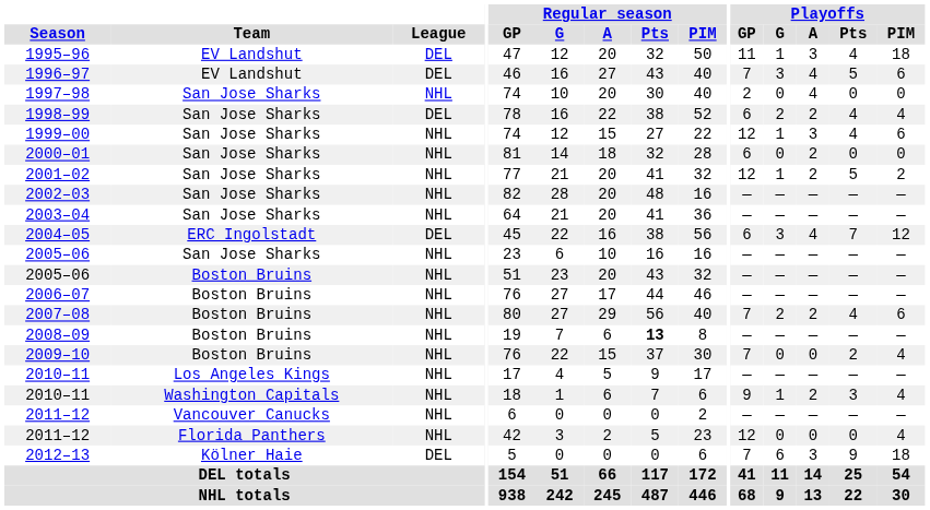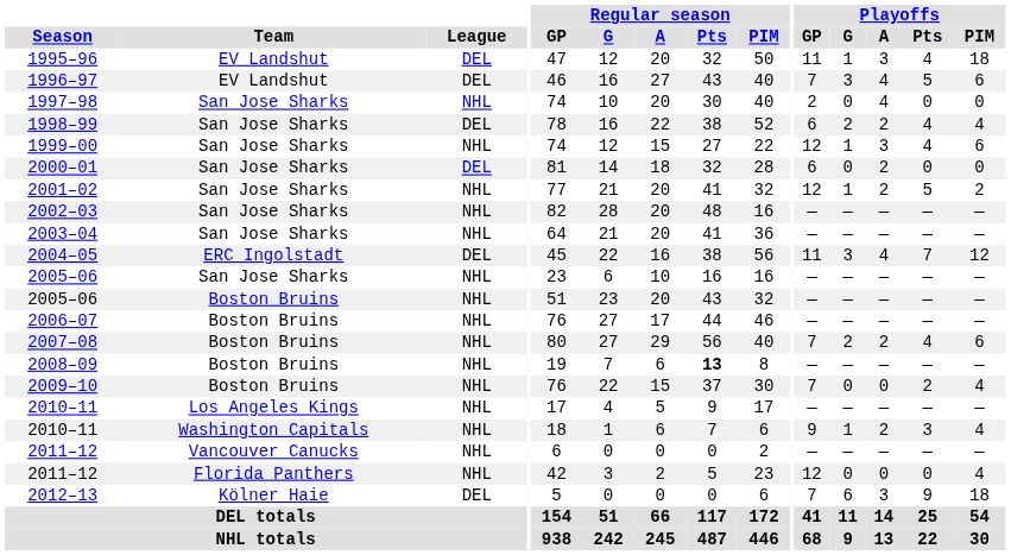2000–01 | League: NHL -> DEL
2004–05 | Playoffs / GP: 6 -> 11
